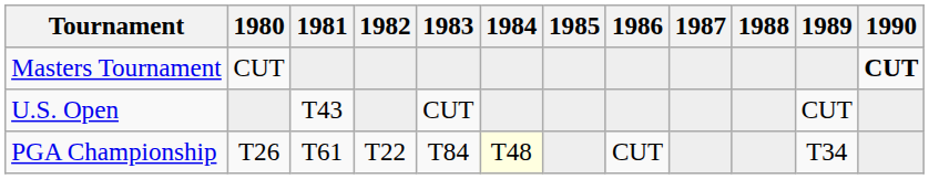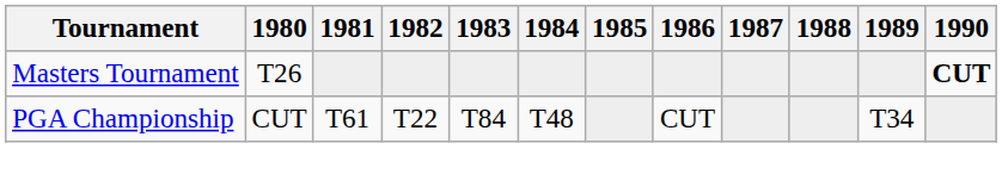Masters Tournament | 1980: CUT -> T26
- row: U.S. Open | T43 | CUT | CUT
PGA Championship | 1980: T26 -> CUT
PGA Championship | 1984: lightyellow background -> no background
